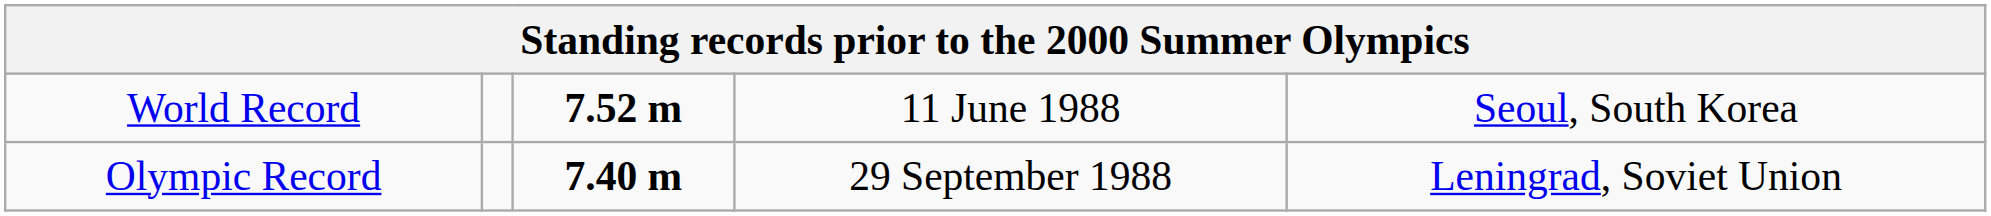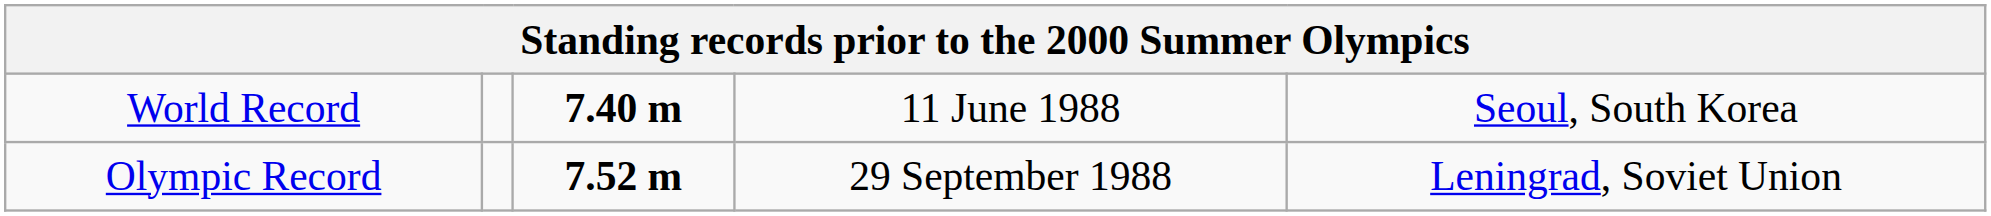World Record | column 3: 7.52 m -> 7.40 m
Olympic Record | column 3: 7.40 m -> 7.52 m
